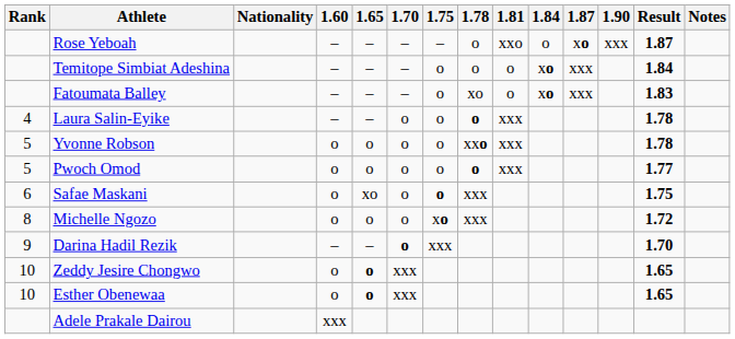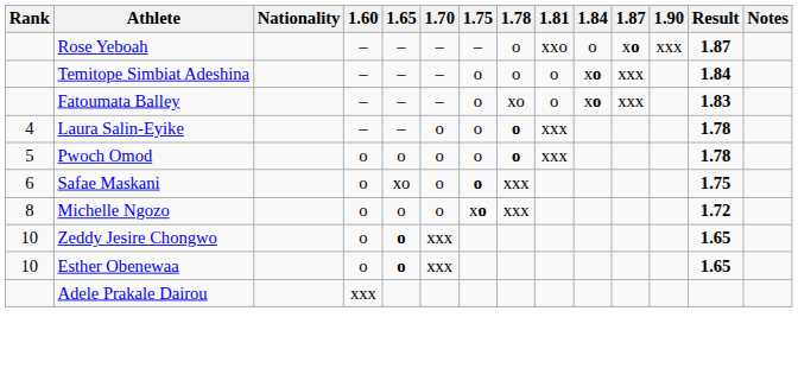- row: 5 | Yvonne Robson | o | o | o | o | xxo | xxx | 1.78
Pwoch Omod | Result: 1.77 -> 1.78
- row: 9 | Darina Hadil Rezik | – | – | o | xxx | 1.70
